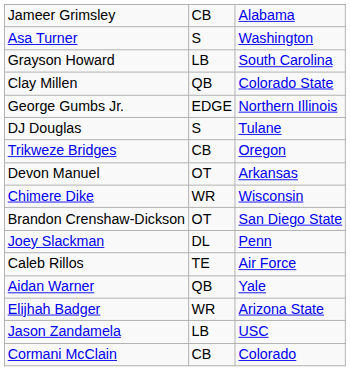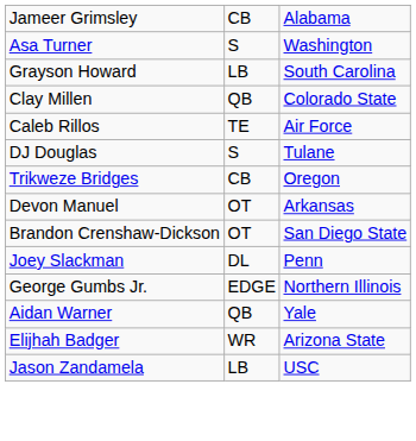rows swapped: George Gumbs Jr. <-> Caleb Rillos
- row: Chimere Dike | WR | Wisconsin
- row: Cormani McClain | CB | Colorado
